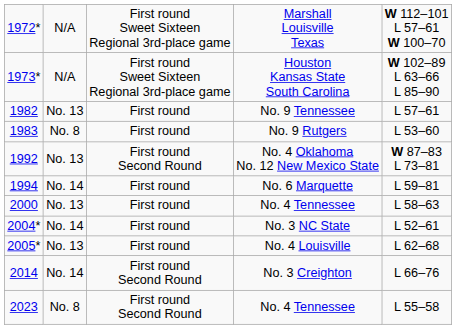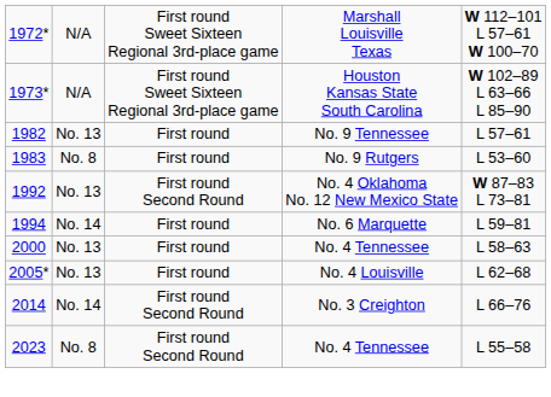- row: 2004* | No. 14 | First round | No. 3 NC State | L 52–61
